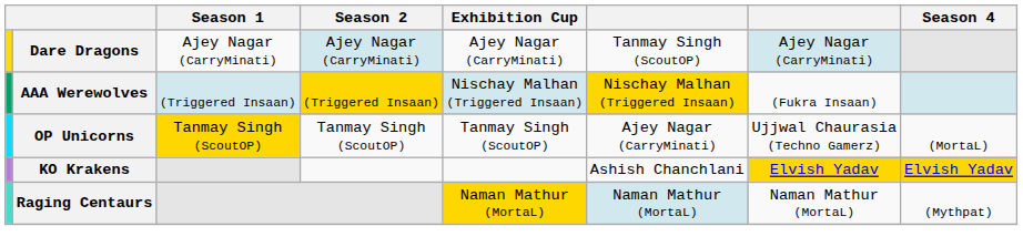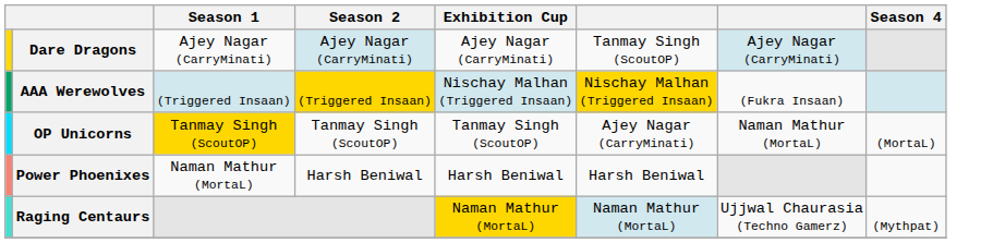OP Unicorns | column 7: Ujjwal Chaurasia (Techno Gamerz) -> Naman Mathur (MortaL)
+ row: Power Phoenixes | Naman Mathur (MortaL) | Harsh Beniwal | Harsh Beniwal | Harsh Beniwal
- row: KO Krakens | Ashish Chanchlani | Elvish Yadav | Elvish Yadav
Raging Centaurs | column 7: Naman Mathur (MortaL) -> Ujjwal Chaurasia (Techno Gamerz)
